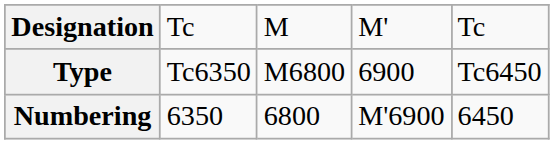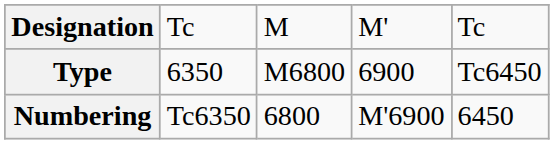Type | column 2: Tc6350 -> 6350
Numbering | column 2: 6350 -> Tc6350
